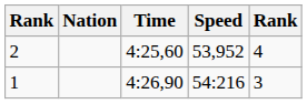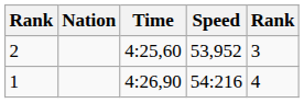2 | column 5: 4 -> 3
1 | column 5: 3 -> 4
